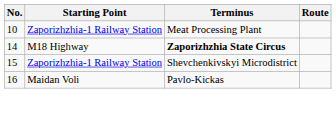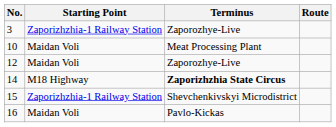+ row: 3 | Zaporizhzhia-1 Railway Station | Zaporozhye-Live
10 | Starting Point: Zaporizhzhia-1 Railway Station -> Maidan Voli
+ row: 12 | Maidan Voli | Zaporozhye-Live
